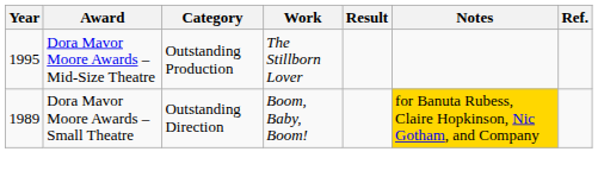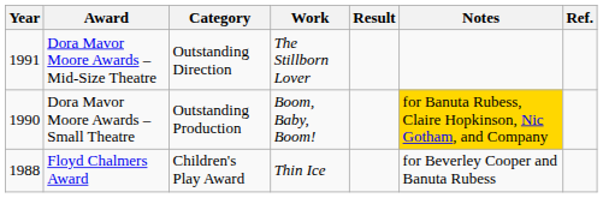Dora Mavor Moore Awards – Mid-Size Theatre | Year: 1995 -> 1991
Dora Mavor Moore Awards – Mid-Size Theatre | Category: Outstanding Production -> Outstanding Direction
Dora Mavor Moore Awards – Small Theatre | Year: 1989 -> 1990
Dora Mavor Moore Awards – Small Theatre | Category: Outstanding Direction -> Outstanding Production
+ row: 1988 | Floyd Chalmers Award | Children's Play Award | Thin Ice | for Beverley Cooper and Banuta Rubess
